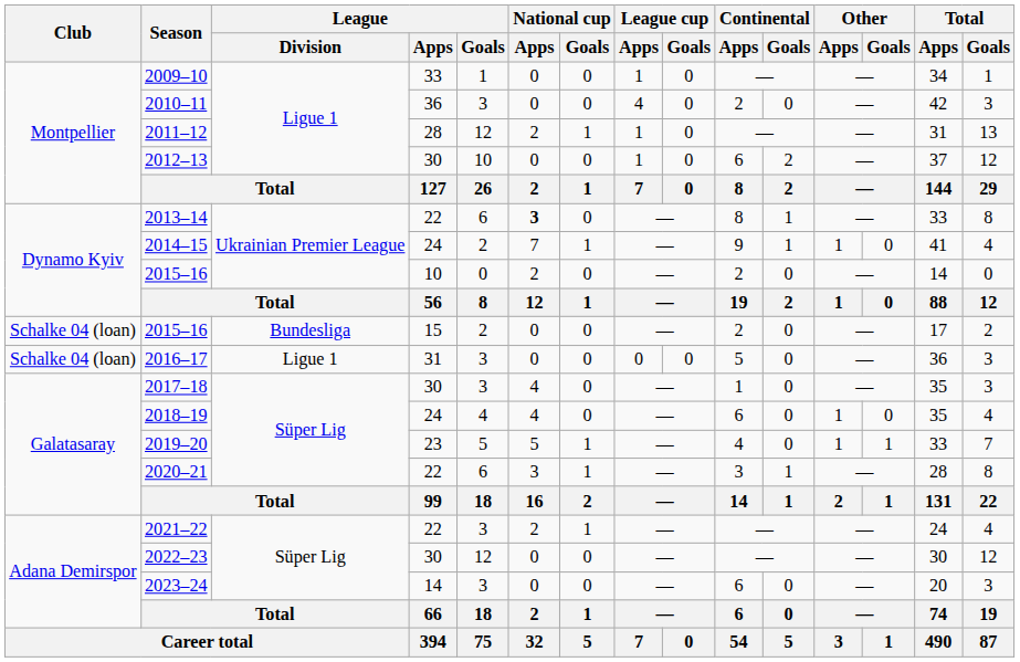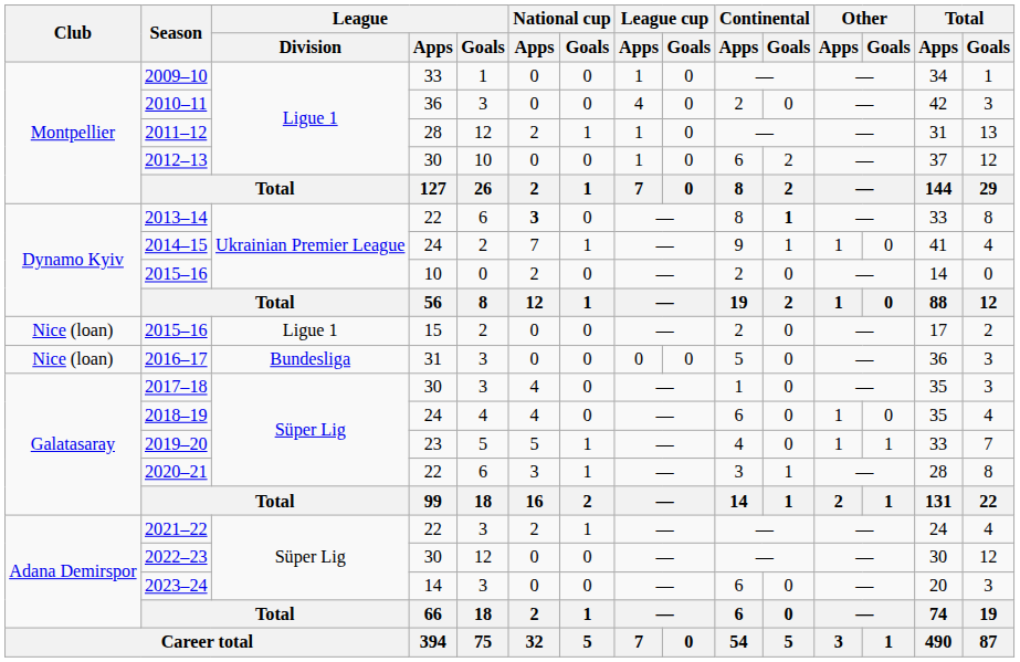2013–14 | Continental / Goals: normal -> bold
2015–16 / 15 | Club: Schalke 04 (loan) -> Nice (loan)
2015–16 / 15 | League / Division: Bundesliga -> Ligue 1
2016–17 | Club: Schalke 04 (loan) -> Nice (loan)
2016–17 | League / Division: Ligue 1 -> Bundesliga
